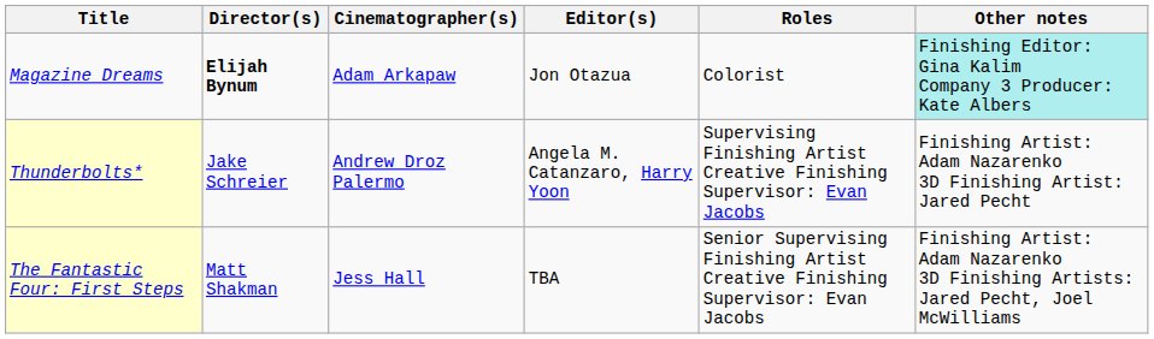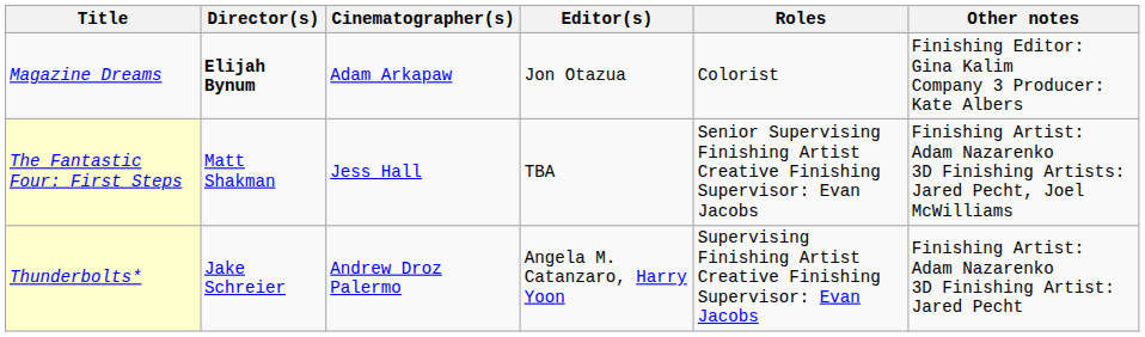Magazine Dreams | Other notes: paleturquoise background -> no background
rows swapped: Thunderbolts* <-> The Fantastic Four: First Steps
